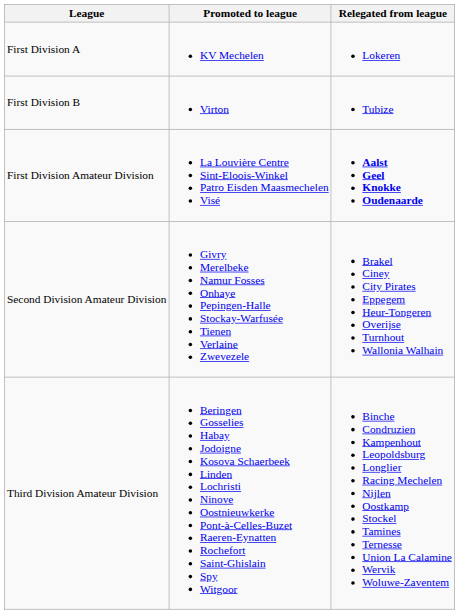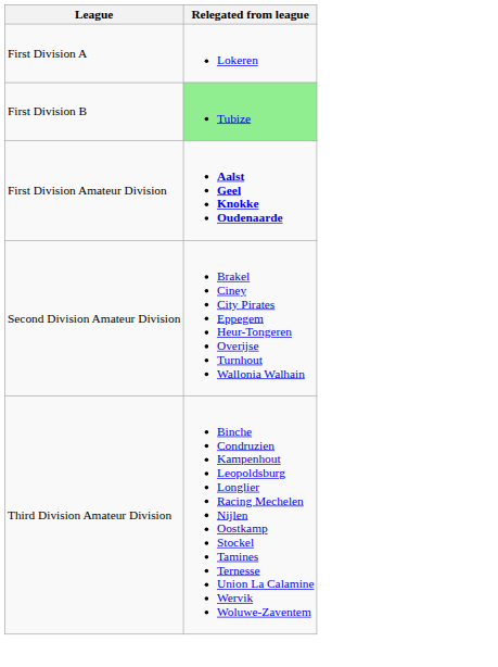- column: Promoted to league | KV Mechelen | Virton | La Louvière Centre Sint-Eloois-Winkel Patro Eisden Maasmechelen Visé | Givry Merelbeke Namur Fosses Onhaye Pepingen-Halle Stockay-Warfusée Tienen Verlaine Zwevezele | Beringen Gosselies Habay Jodoigne Kosova Schaerbeek Linden Lochristi Ninove Oostnieuwkerke Pont-à-Celles-Buzet Raeren-Eynatten Rochefort Saint-Ghislain Spy Witgoor
First Division B | Relegated from league: no background -> lightgreen background
